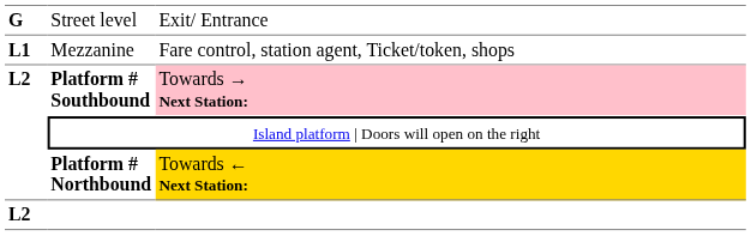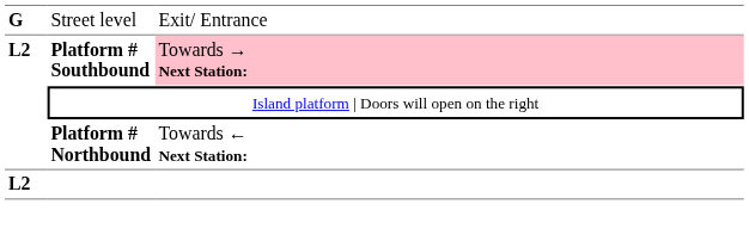- row: L1 | Mezzanine | Fare control, station agent, Ticket/token, shops
Platform # Northbound | column 3: gold background -> no background
